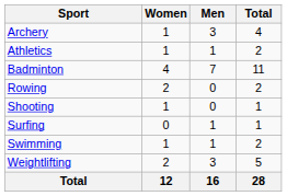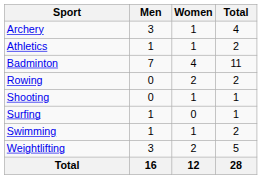columns swapped: Men <-> Women
